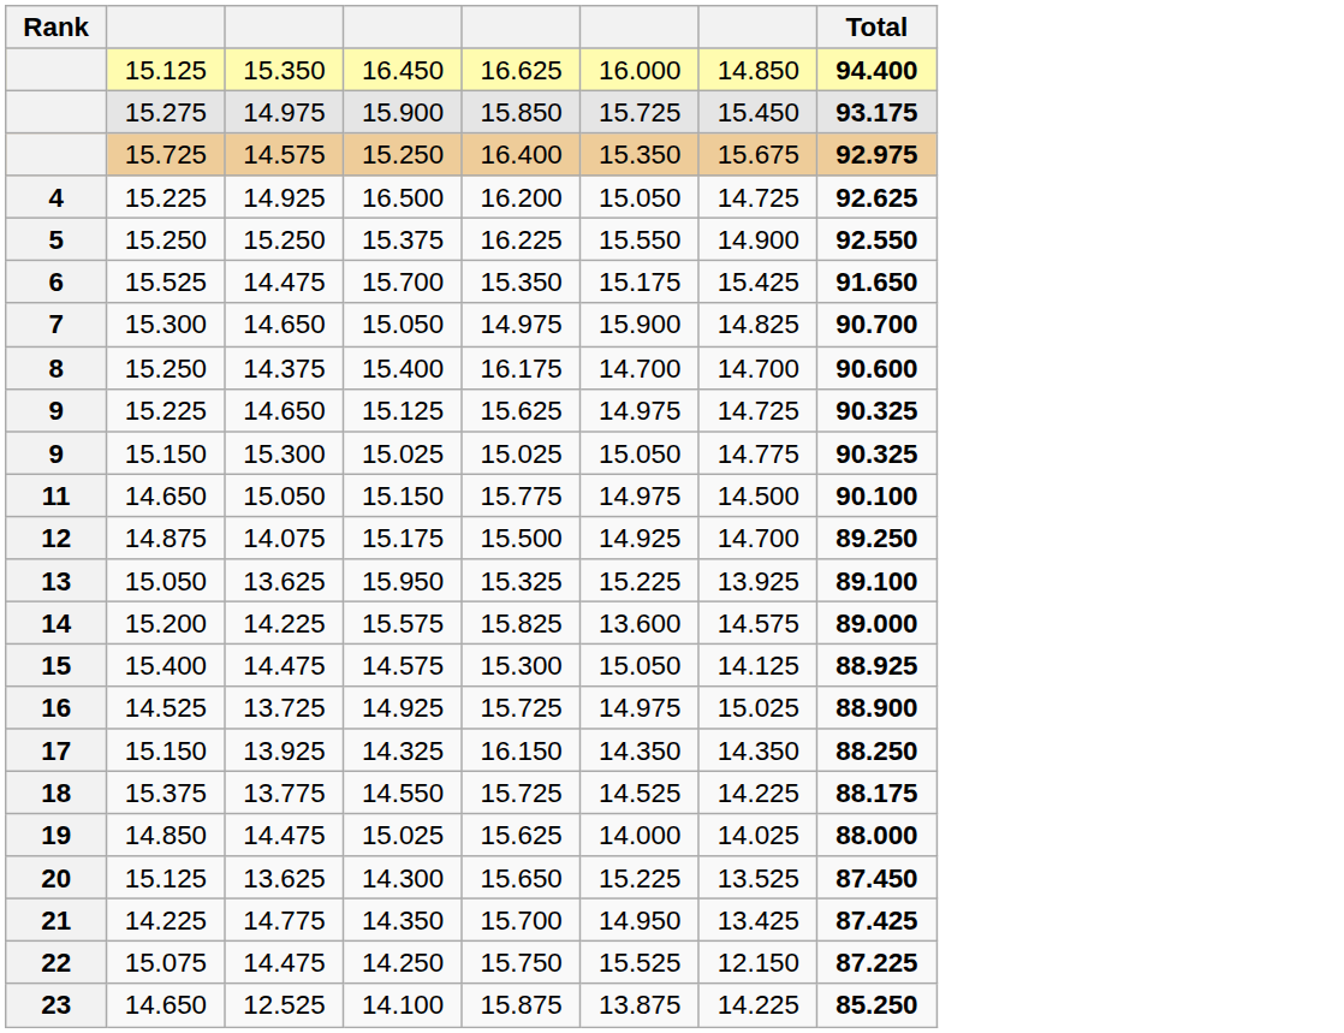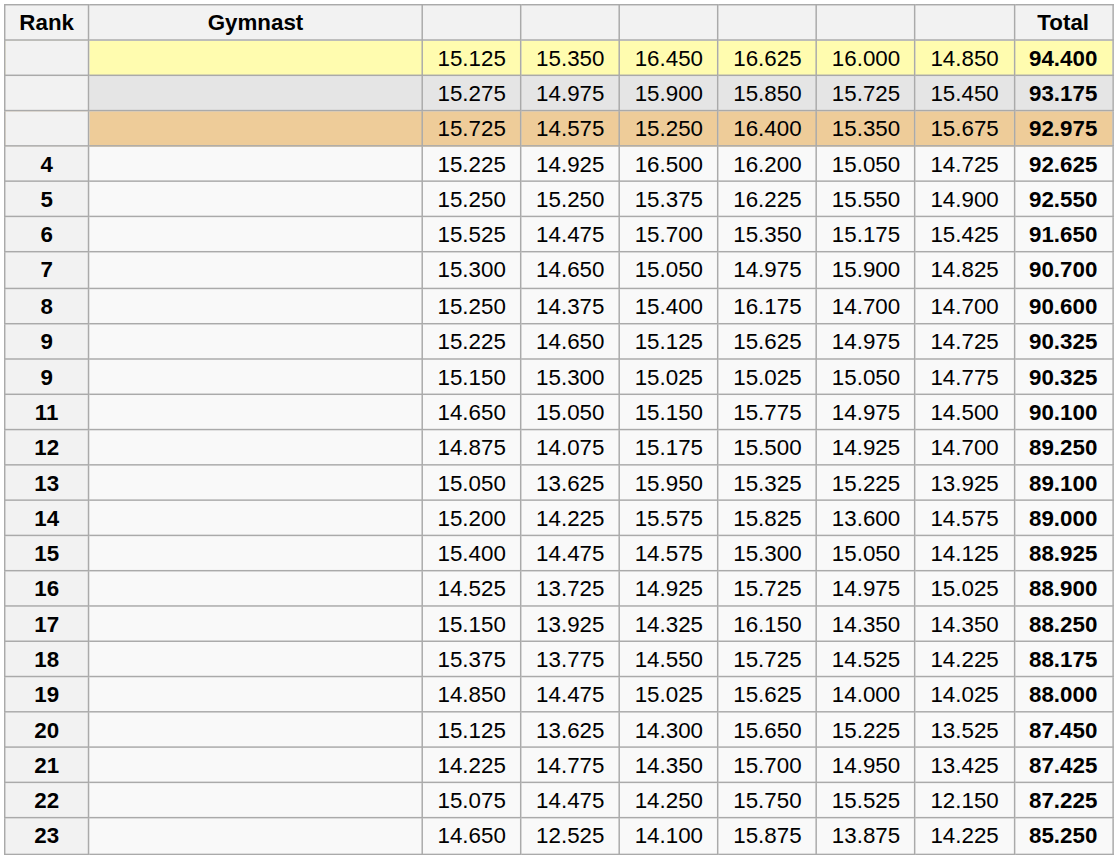+ column: Gymnast
